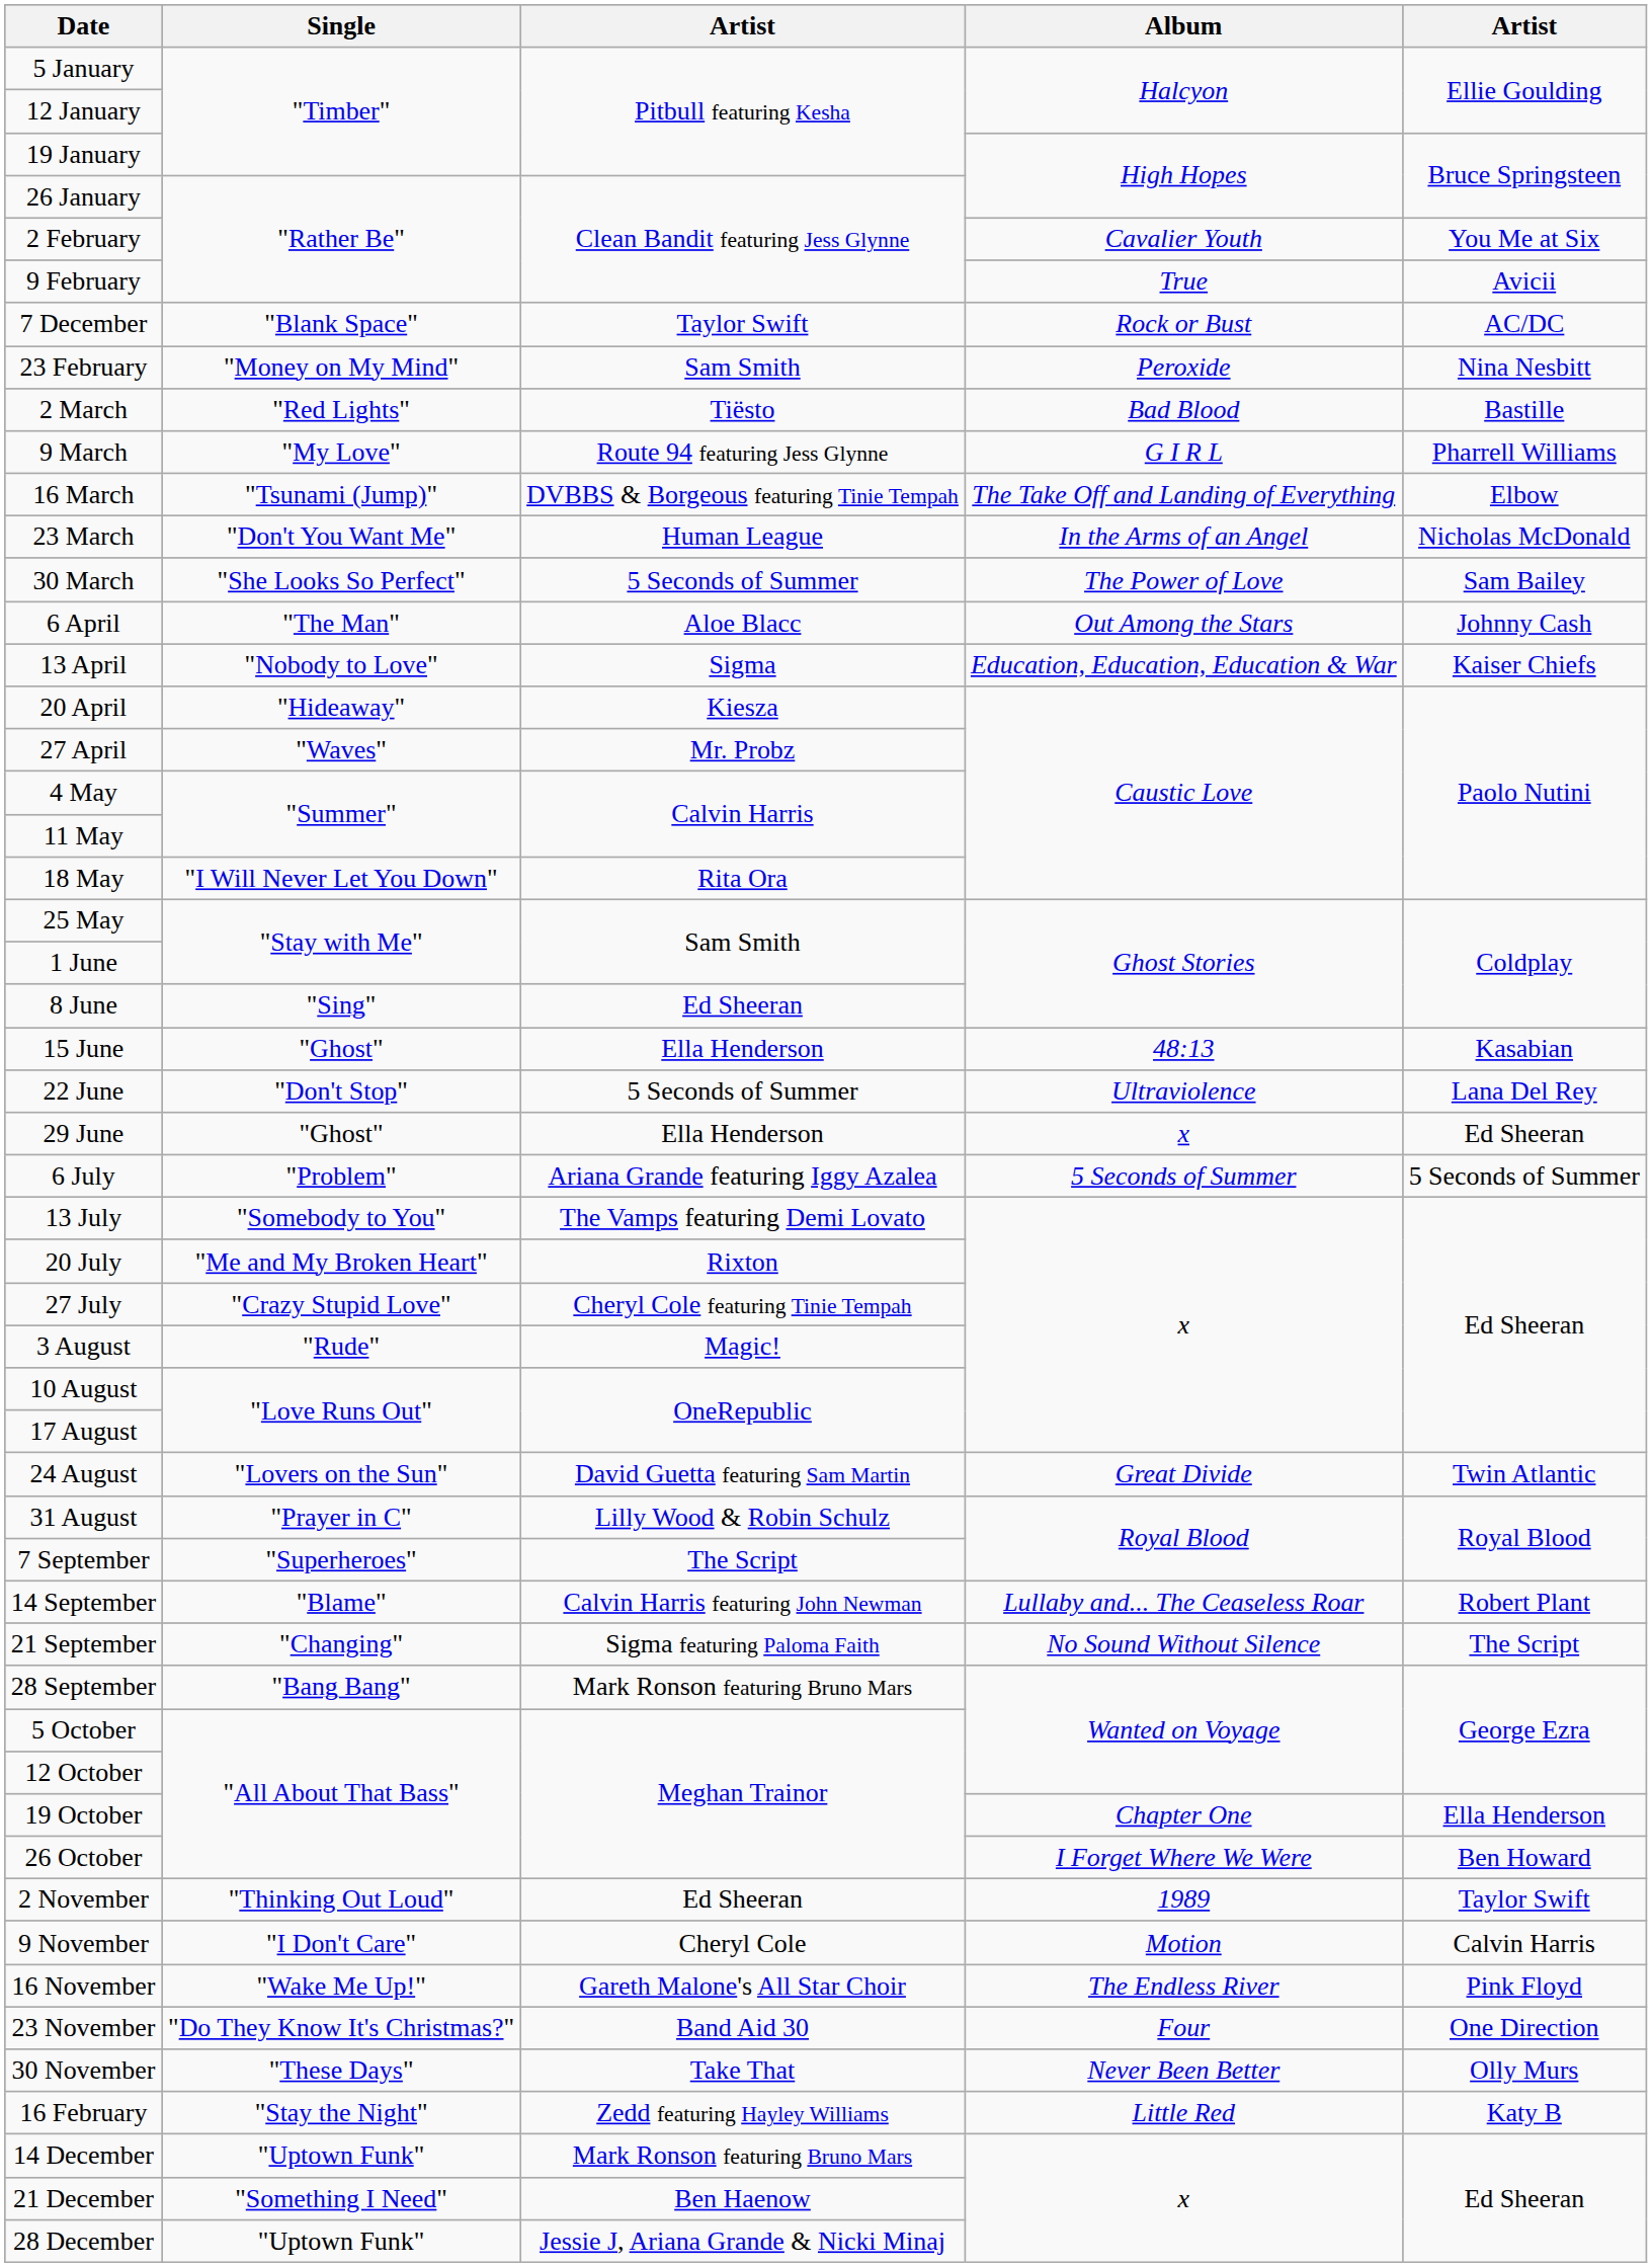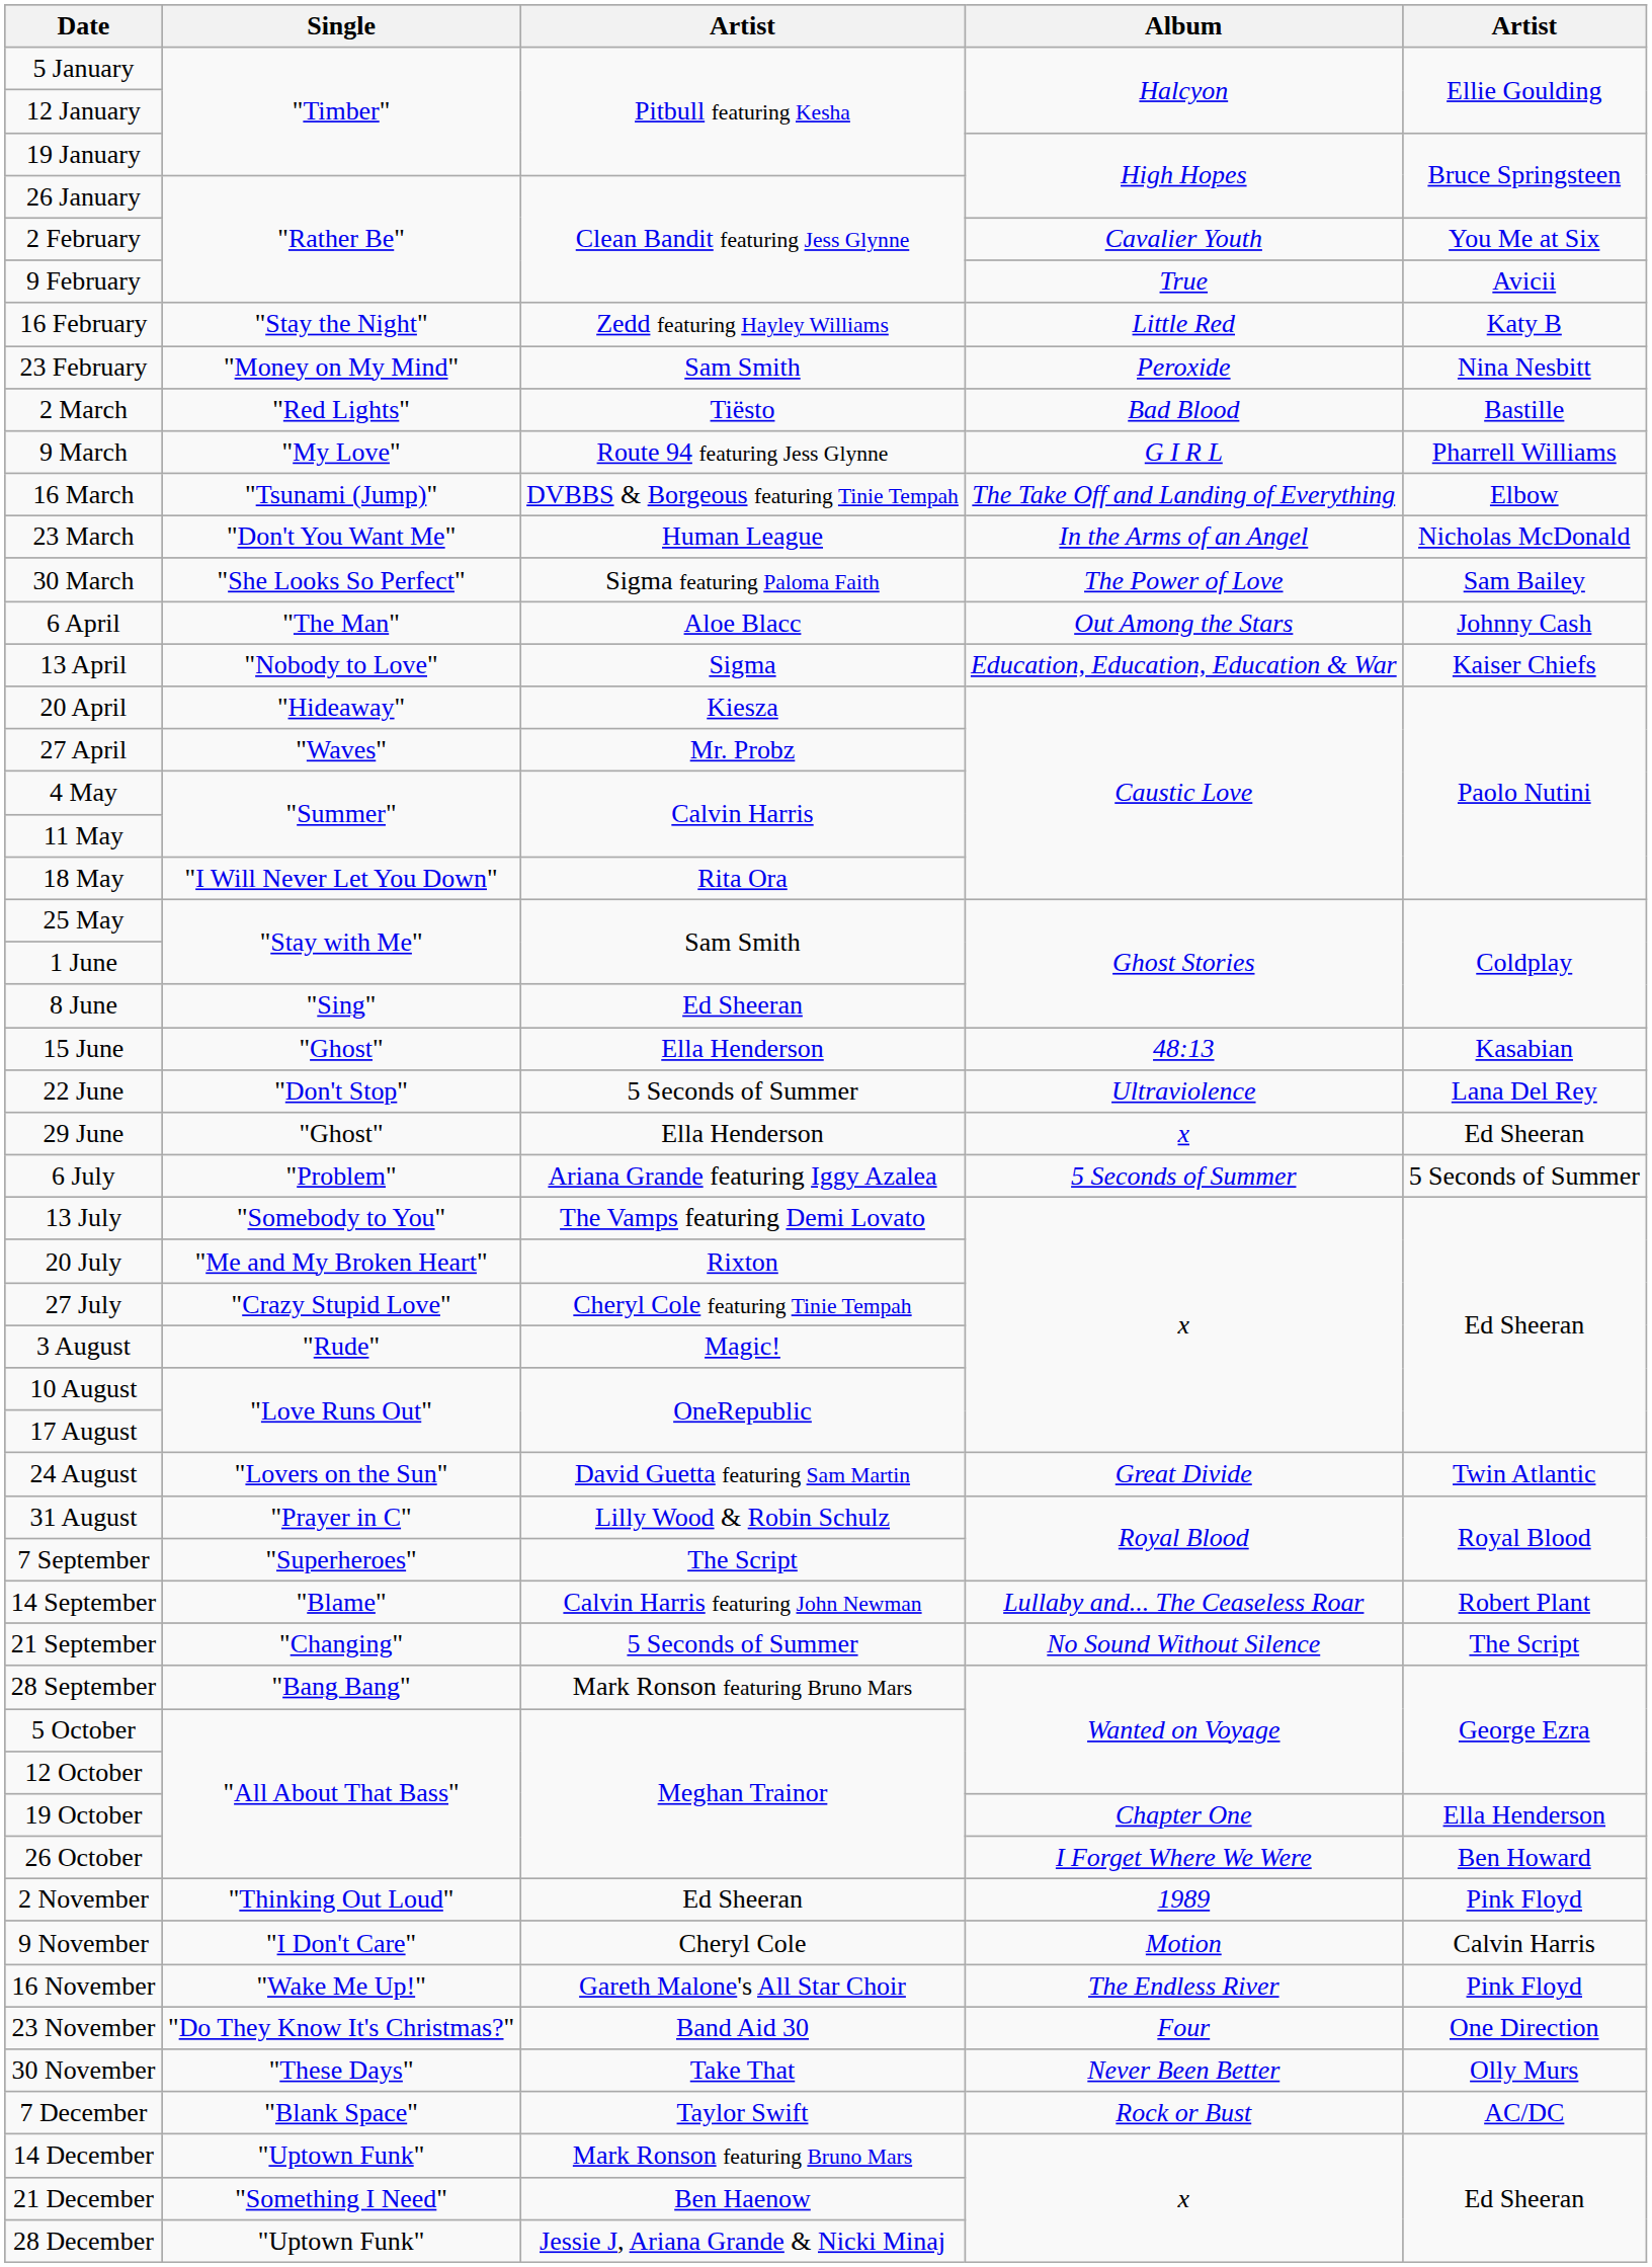rows swapped: 16 February <-> 7 December
30 March | column 3: 5 Seconds of Summer -> Sigma featuring Paloma Faith
21 September | column 3: Sigma featuring Paloma Faith -> 5 Seconds of Summer
2 November | column 5: Taylor Swift -> Pink Floyd
